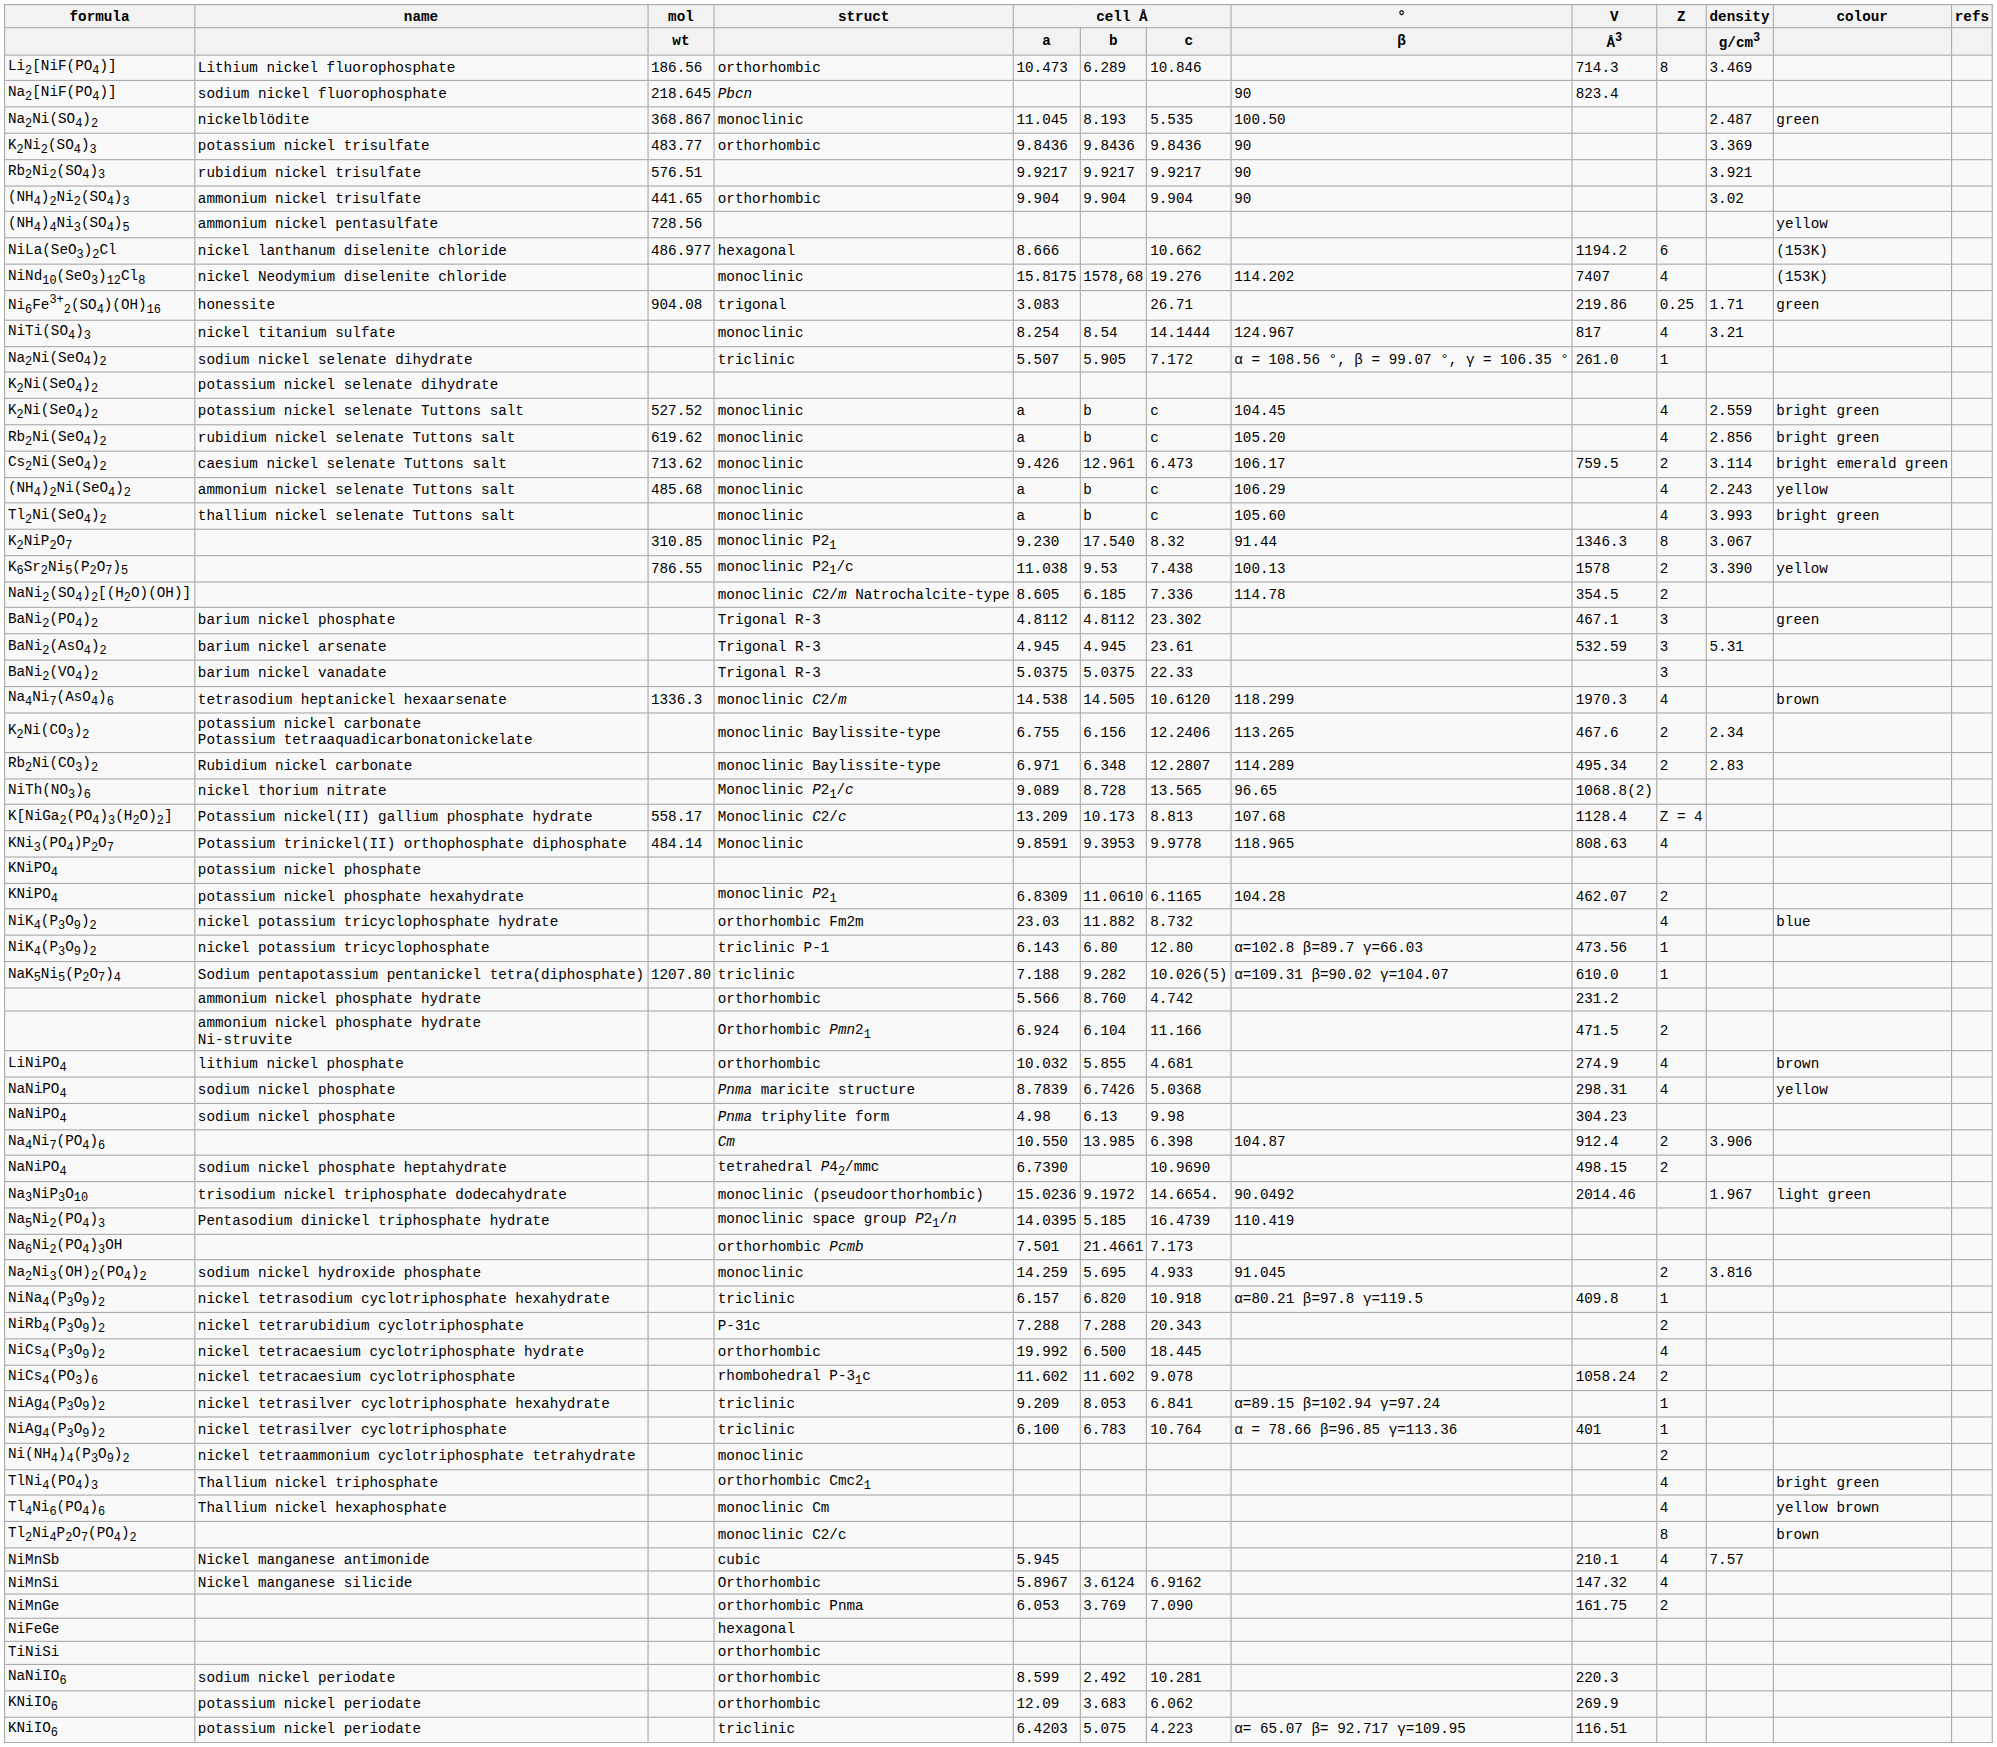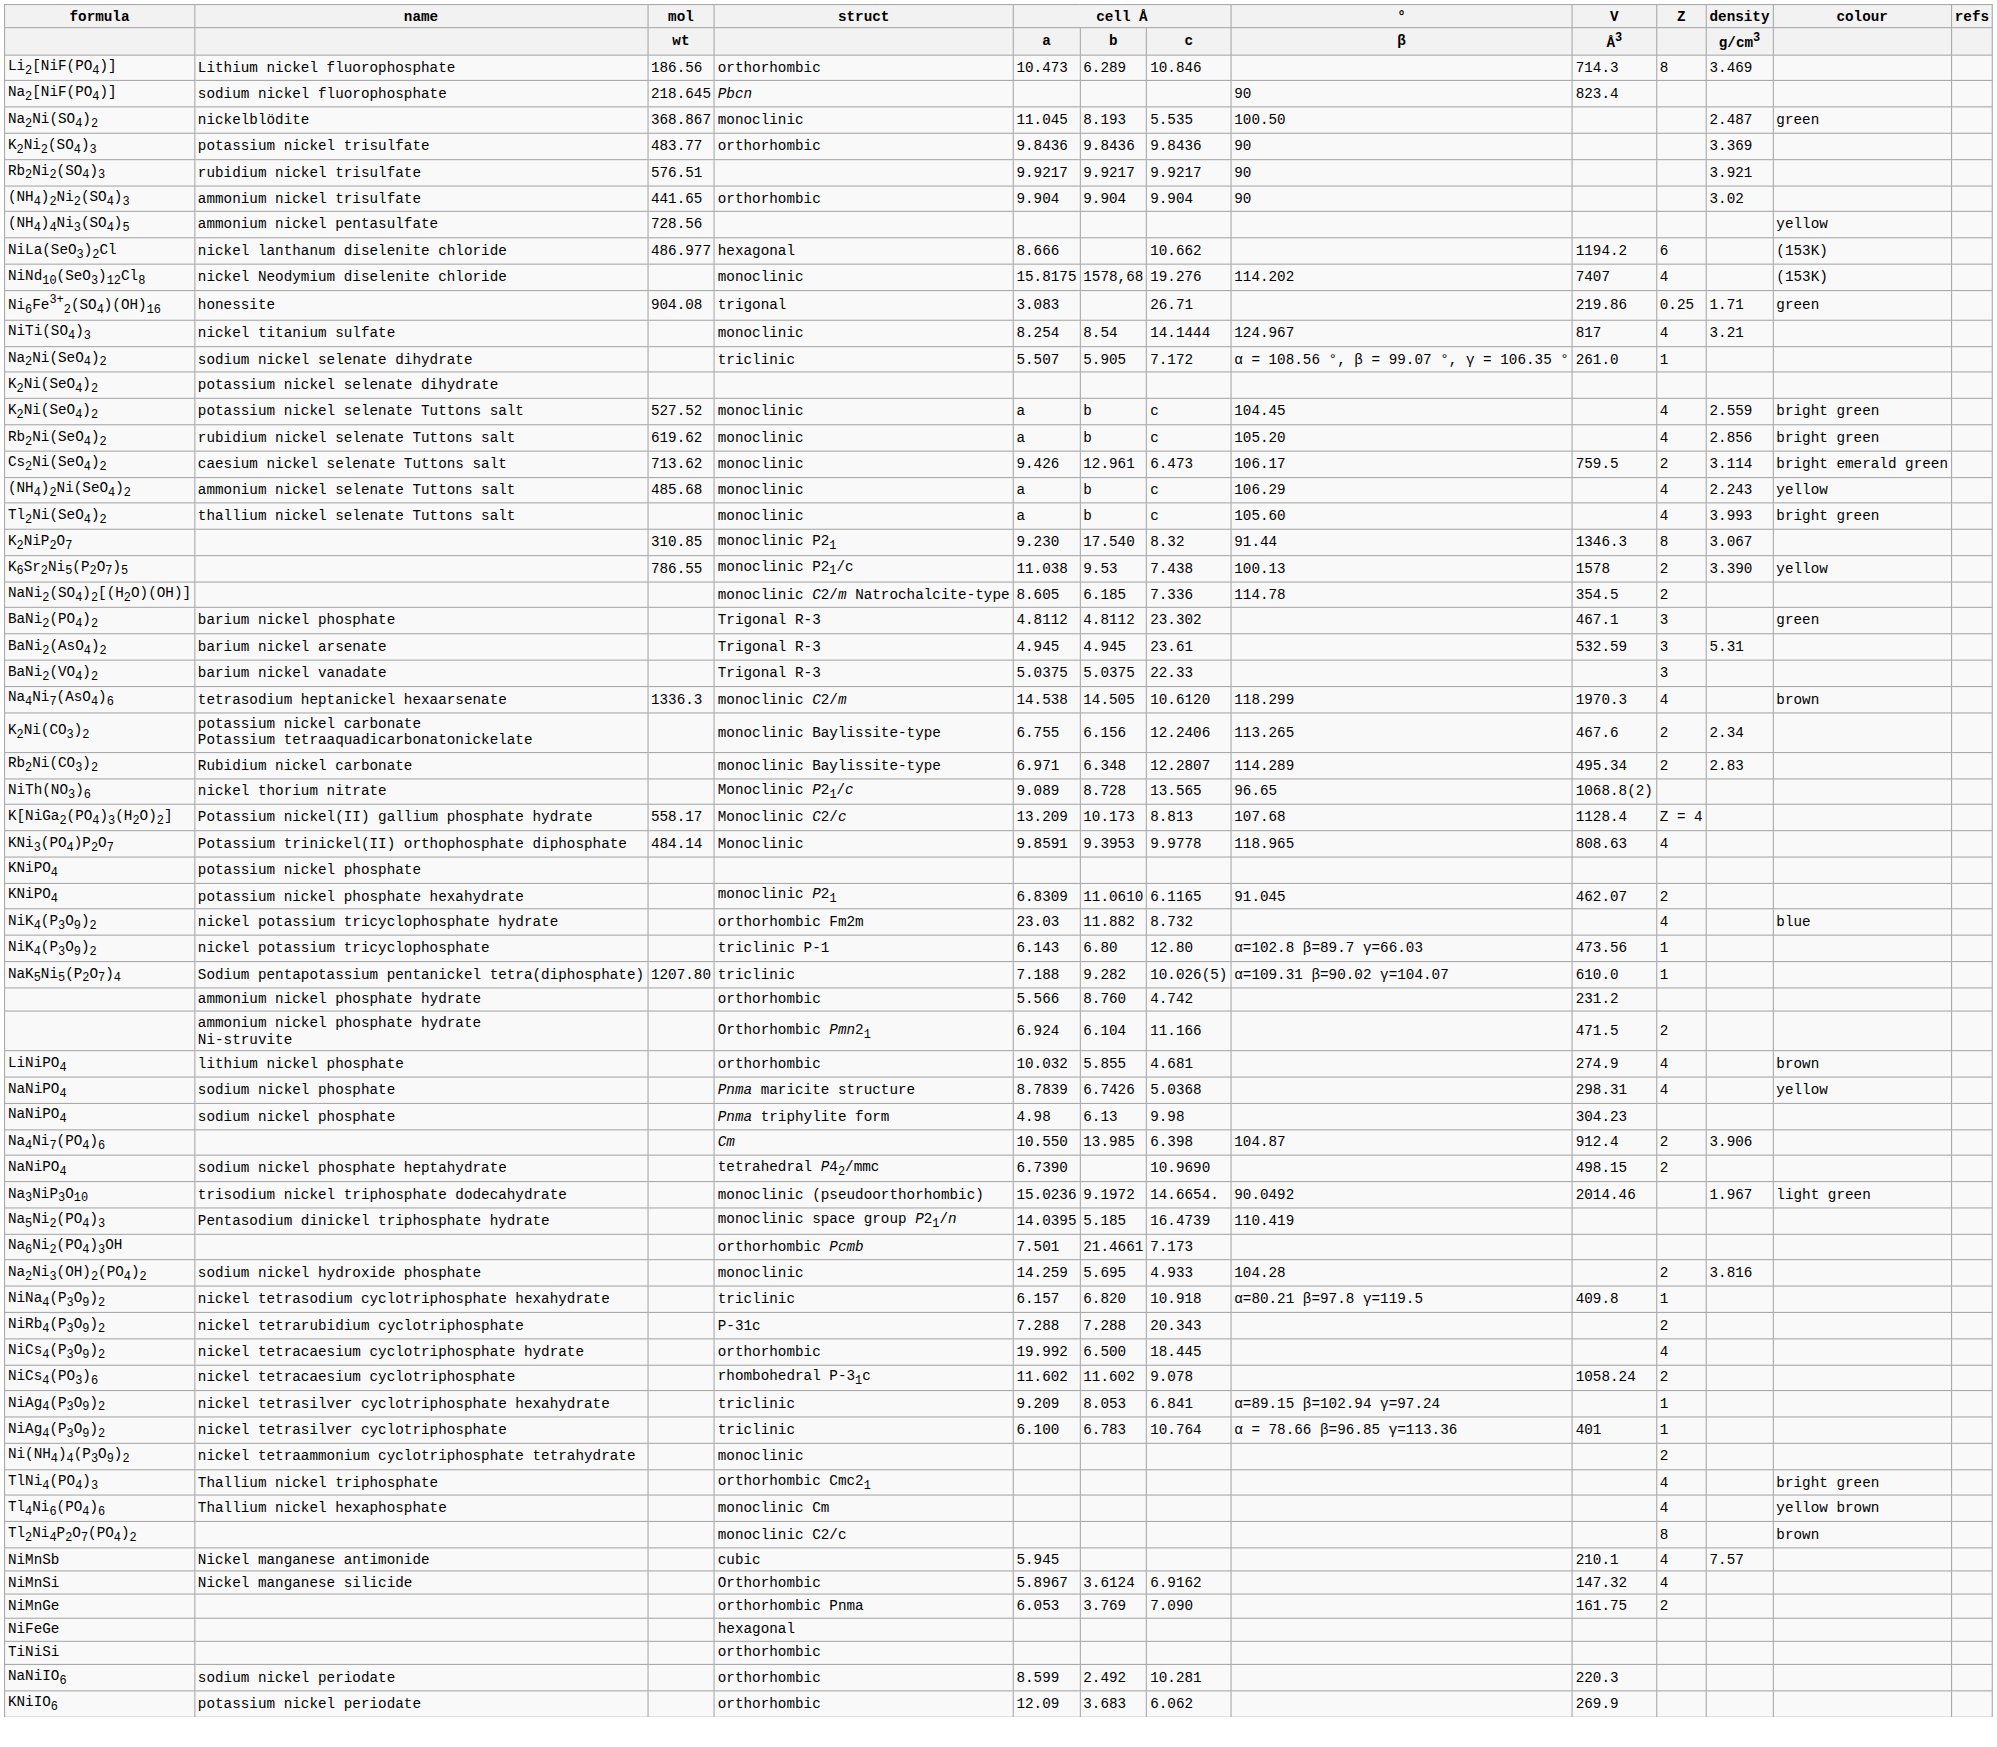KNiPO4 / monoclinic P21 | ° / β: 104.28 -> 91.045
Na2Ni3(OH)2(PO4)2 | ° / β: 91.045 -> 104.28
- row: KNiIO6 | potassium nickel periodate | triclinic | 6.4203 | 5.075 | 4.223 | α= 65.07 β= 92.717 γ=109.95 | 116.51
